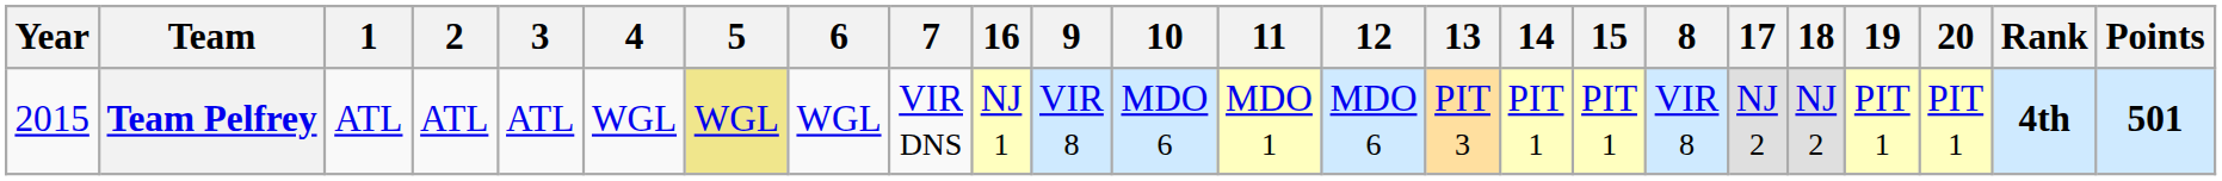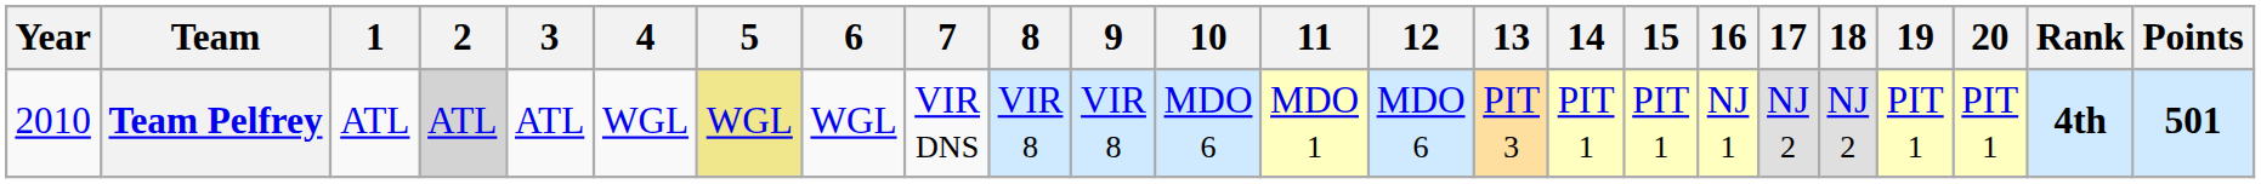columns swapped: 8 <-> 16
Team Pelfrey | Year: 2015 -> 2010
Team Pelfrey | 2: no background -> lightgrey background
